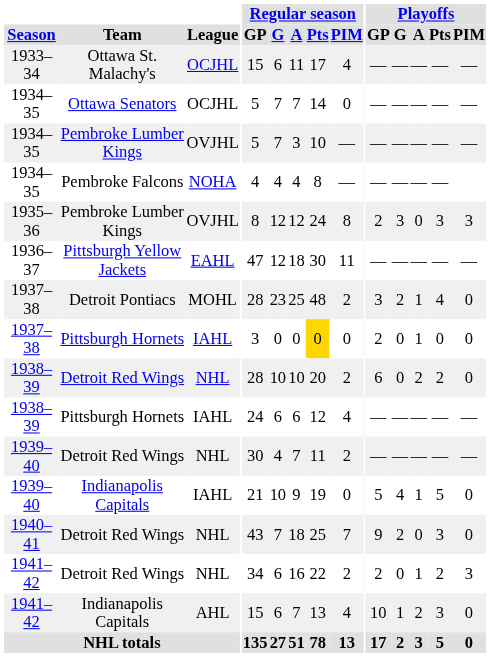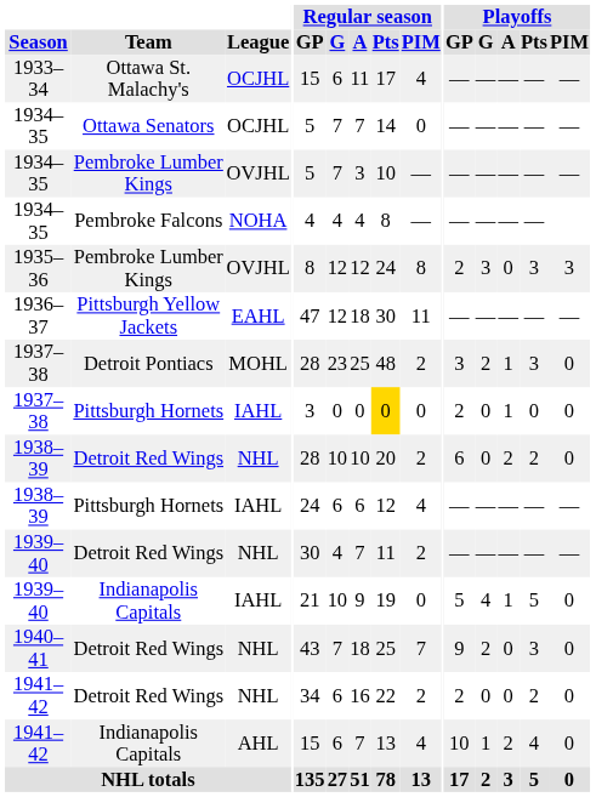1937–38 / Detroit Pontiacs | Playoffs / Pts: 4 -> 3
1941–42 / Detroit Red Wings | Playoffs / A: 1 -> 0
1941–42 / Detroit Red Wings | Playoffs / PIM: 3 -> 0
1941–42 / Indianapolis Capitals | Playoffs / Pts: 3 -> 4
